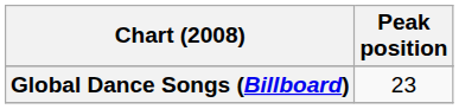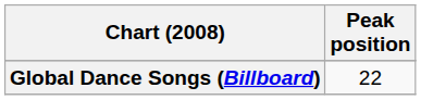Global Dance Songs (Billboard) | Peak position: 23 -> 22
